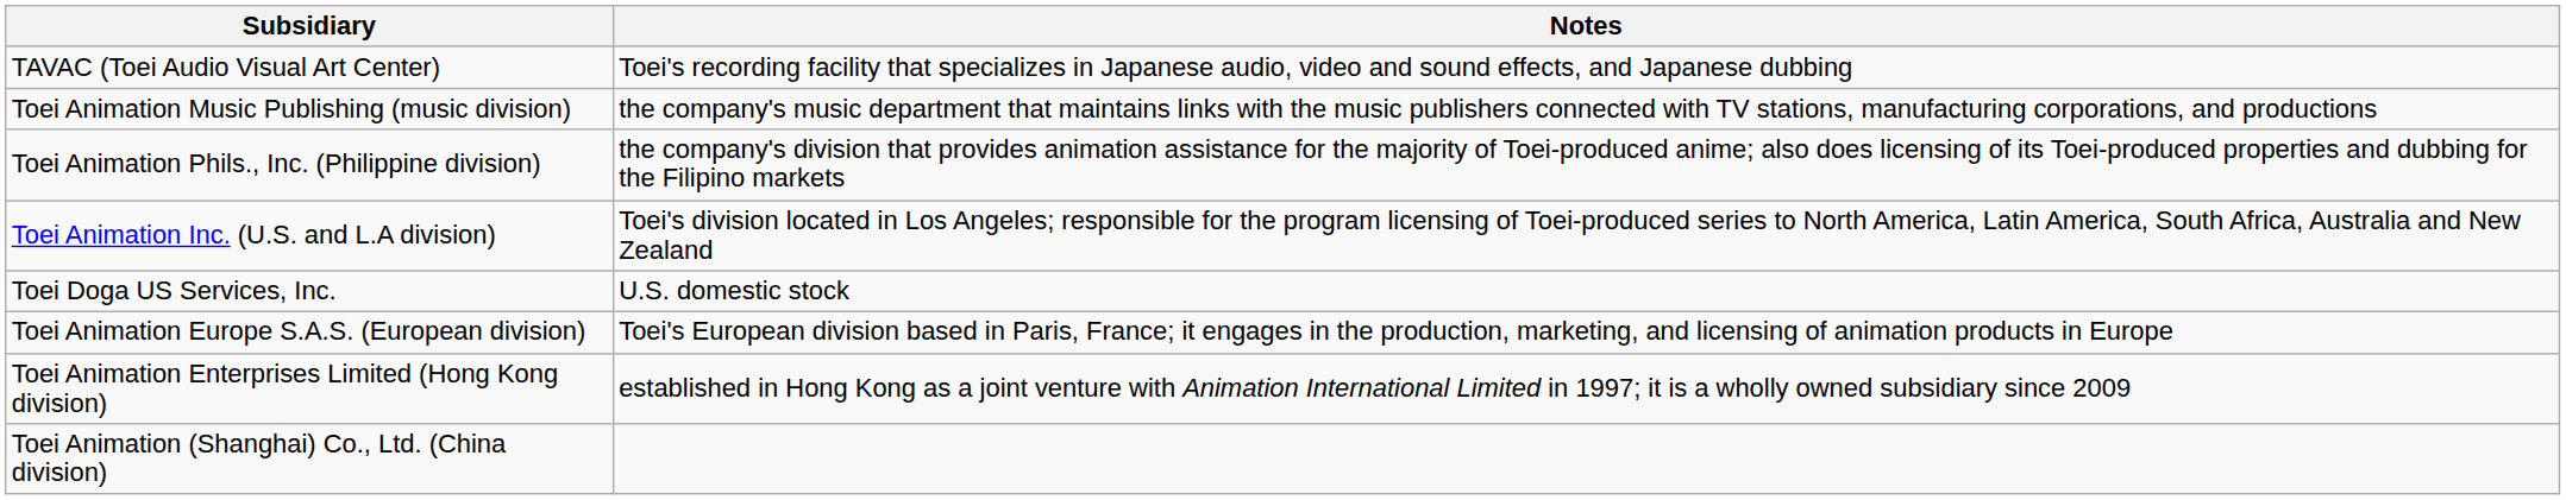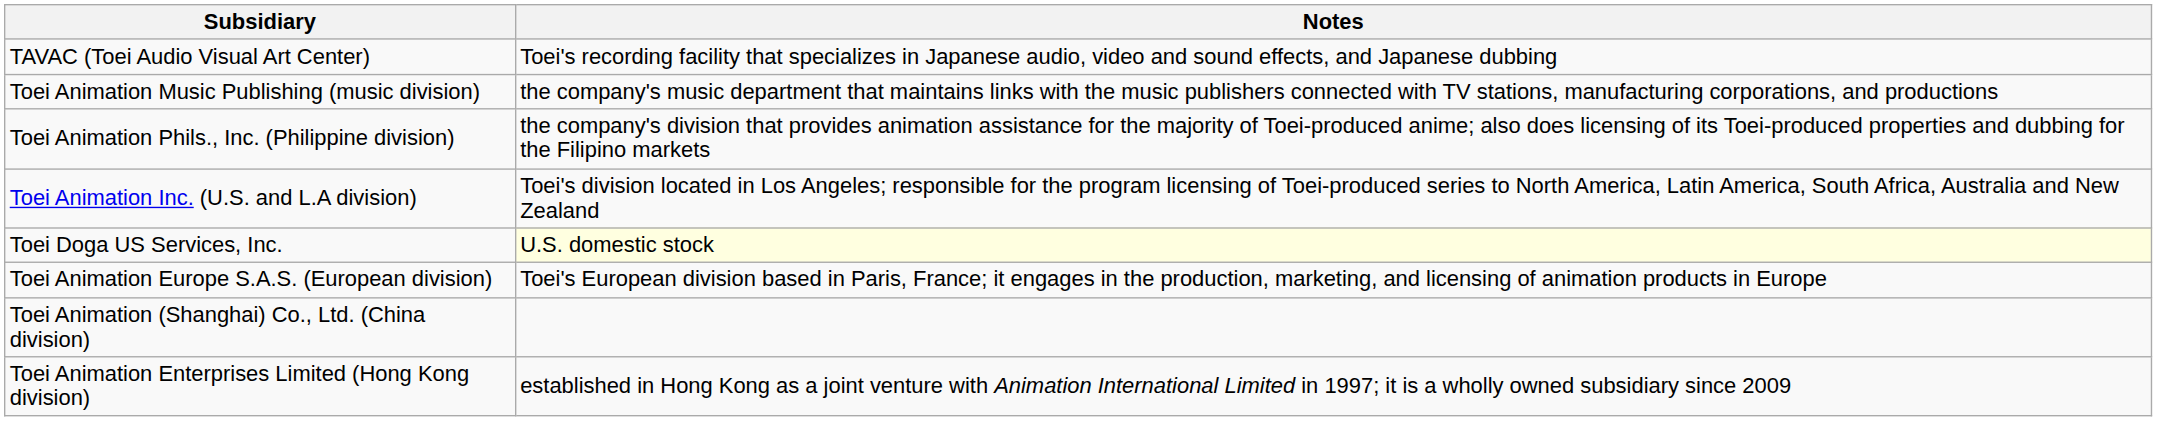Toei Doga US Services, Inc. | Notes: no background -> lightyellow background
rows swapped: Toei Animation Enterprises Limited (Hong Kong division) <-> Toei Animation (Shanghai) Co., Ltd. (China division)
